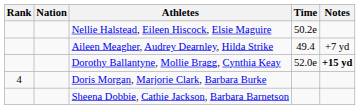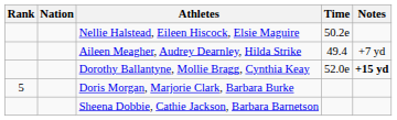Doris Morgan, Marjorie Clark, Barbara Burke | Rank: 4 -> 5
